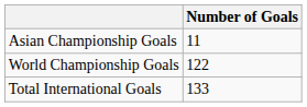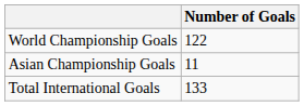rows swapped: World Championship Goals <-> Asian Championship Goals
